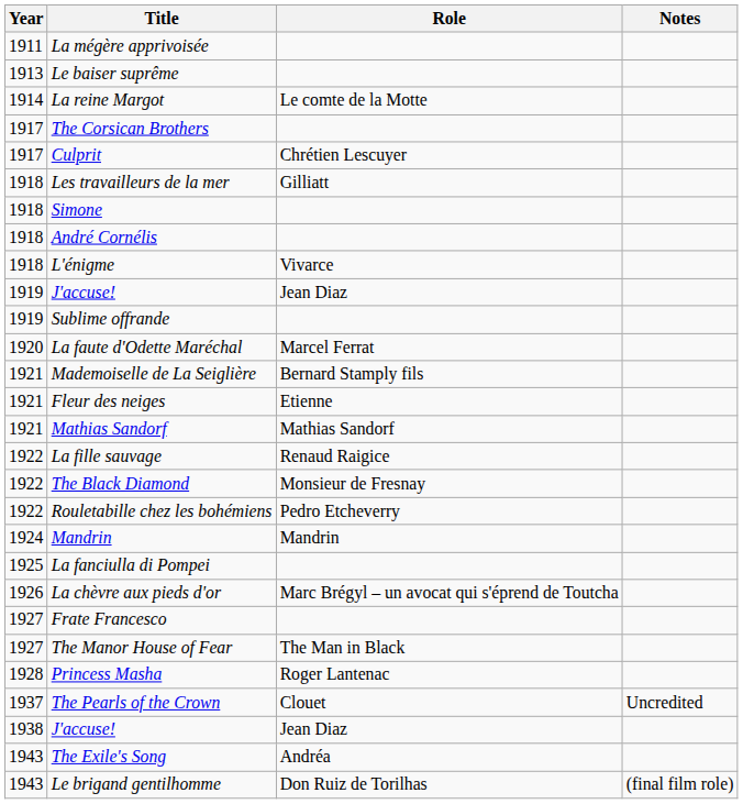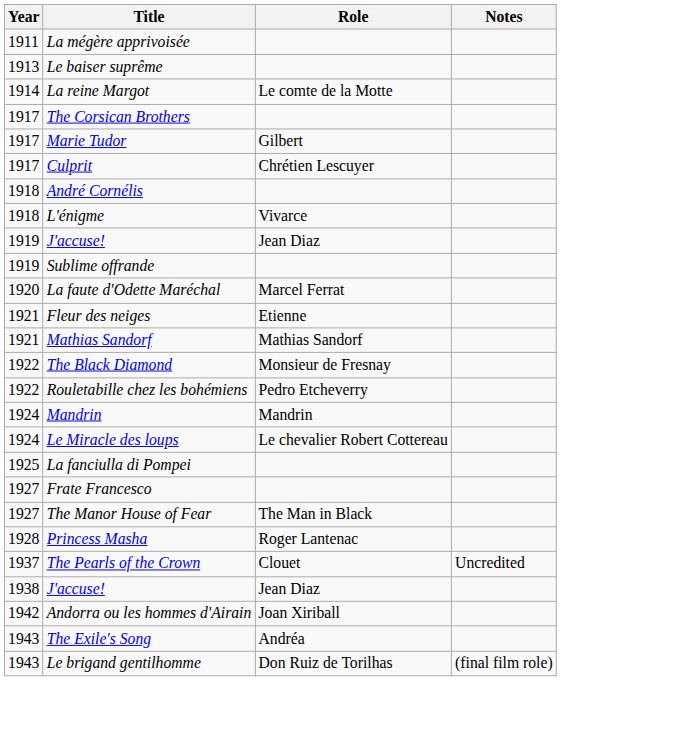+ row: 1917 | Marie Tudor | Gilbert
- row: 1918 | Les travailleurs de la mer | Gilliatt
- row: 1918 | Simone
- row: 1921 | Mademoiselle de La Seiglière | Bernard Stamply fils
- row: 1922 | La fille sauvage | Renaud Raigice
+ row: 1924 | Le Miracle des loups | Le chevalier Robert Cottereau
- row: 1926 | La chèvre aux pieds d'or | Marc Brégyl – un avocat qui s'éprend de Toutcha
+ row: 1942 | Andorra ou les hommes d'Airain | Joan Xiriball
